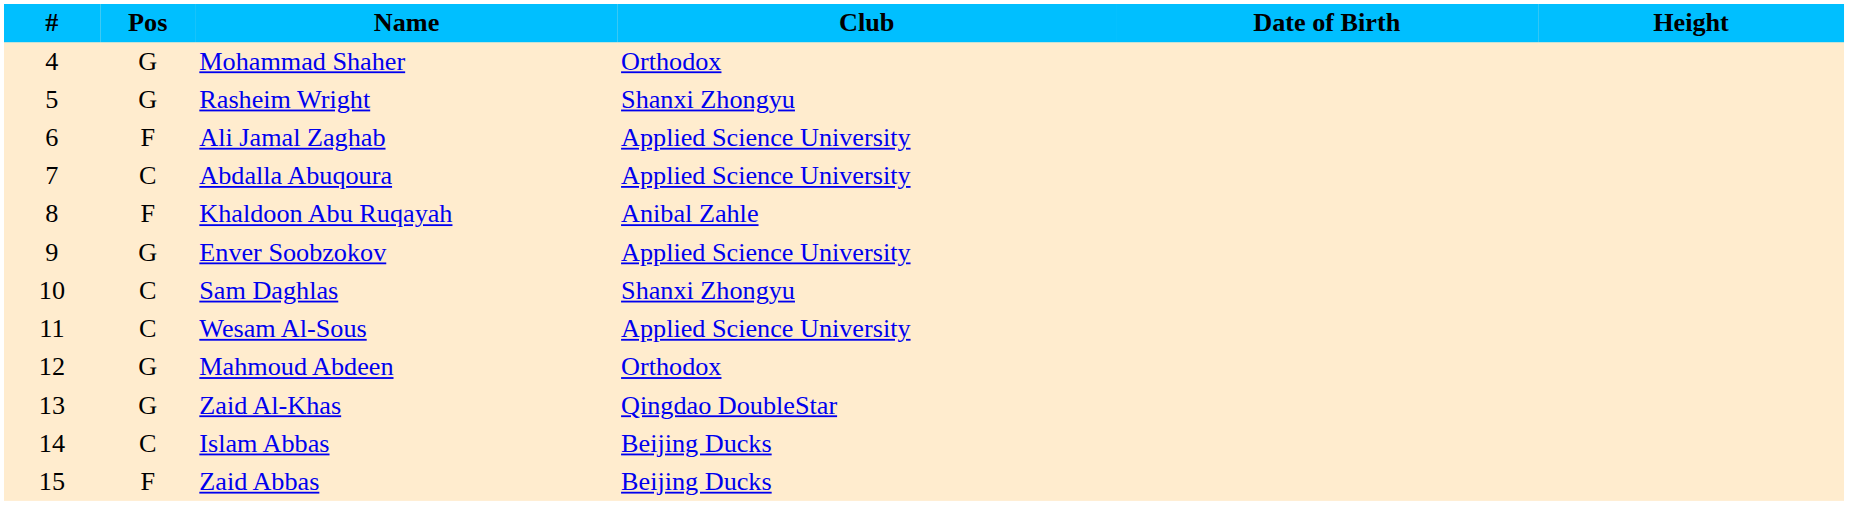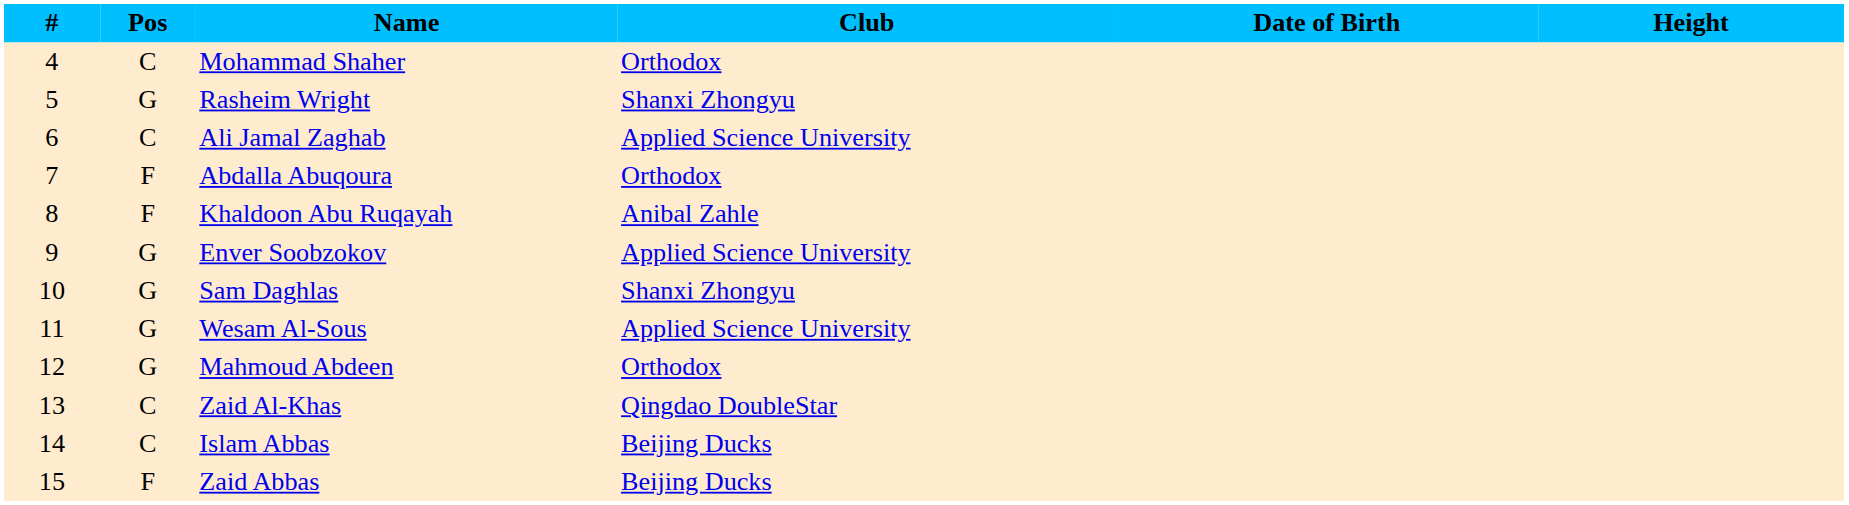Mohammad Shaher | Pos: G -> C
Ali Jamal Zaghab | Pos: F -> C
Abdalla Abuqoura | Pos: C -> F
Abdalla Abuqoura | Club: Applied Science University -> Orthodox
Sam Daghlas | Pos: C -> G
Wesam Al-Sous | Pos: C -> G
Zaid Al-Khas | Pos: G -> C
